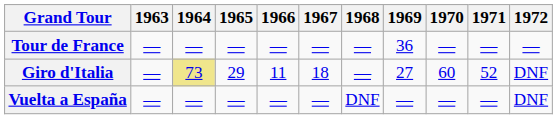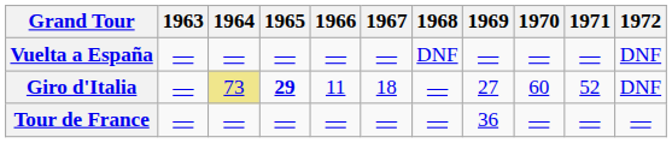rows swapped: Vuelta a España <-> Tour de France
Giro d'Italia | 1965: normal -> bold
